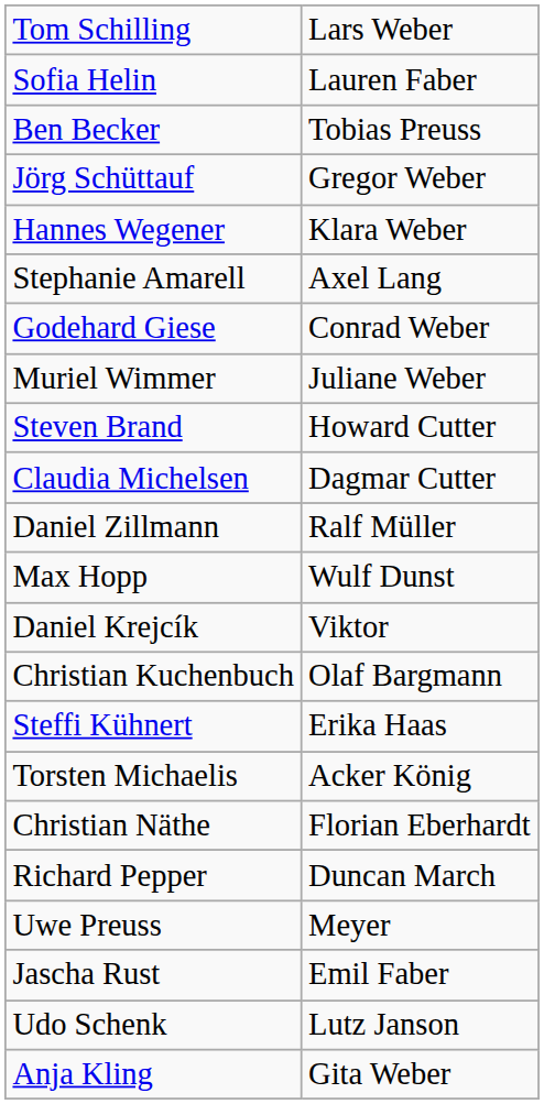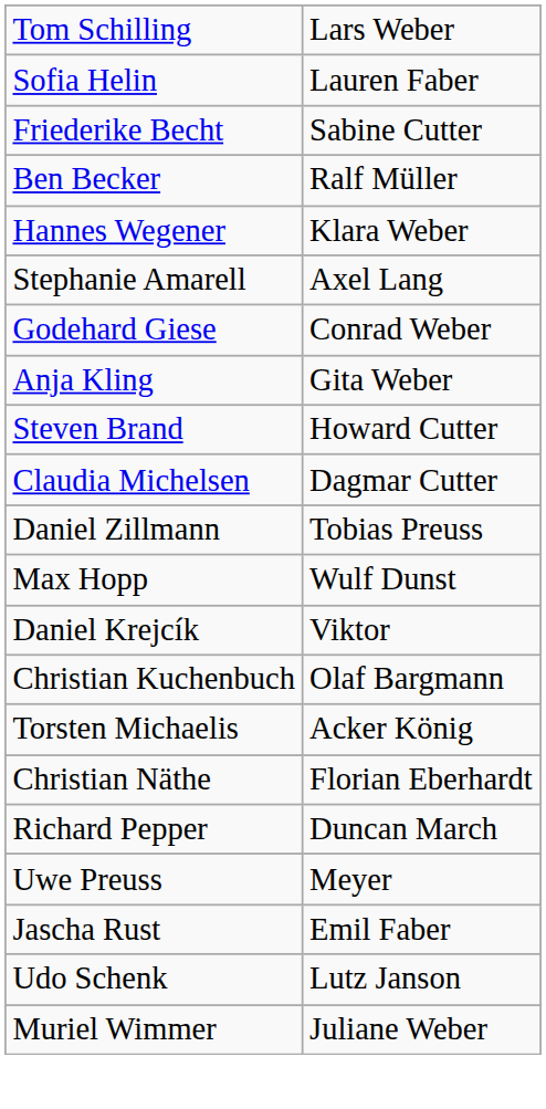+ row: Friederike Becht | Sabine Cutter
Ben Becker | column 2: Tobias Preuss -> Ralf Müller
- row: Jörg Schüttauf | Gregor Weber
rows swapped: Anja Kling <-> Muriel Wimmer
Daniel Zillmann | column 2: Ralf Müller -> Tobias Preuss
- row: Steffi Kühnert | Erika Haas
